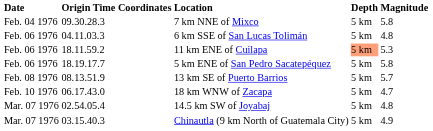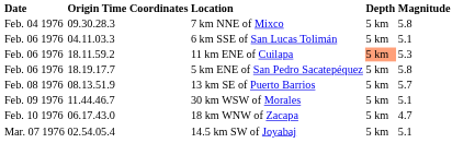6 km SSE of San Lucas Tolimán | Magnitude: 4.8 -> 5.1
+ row: Feb. 09 1976 | 11.44.46.7 | 30 km WSW of Morales | 5 km | 5.1
14.5 km SW of Joyabaj | Magnitude: 4.8 -> 5.1
- row: Mar. 07 1976 | 03.15.40.3 | Chinautla (9 km North of Guatemala City) | 5 km | 4.9
